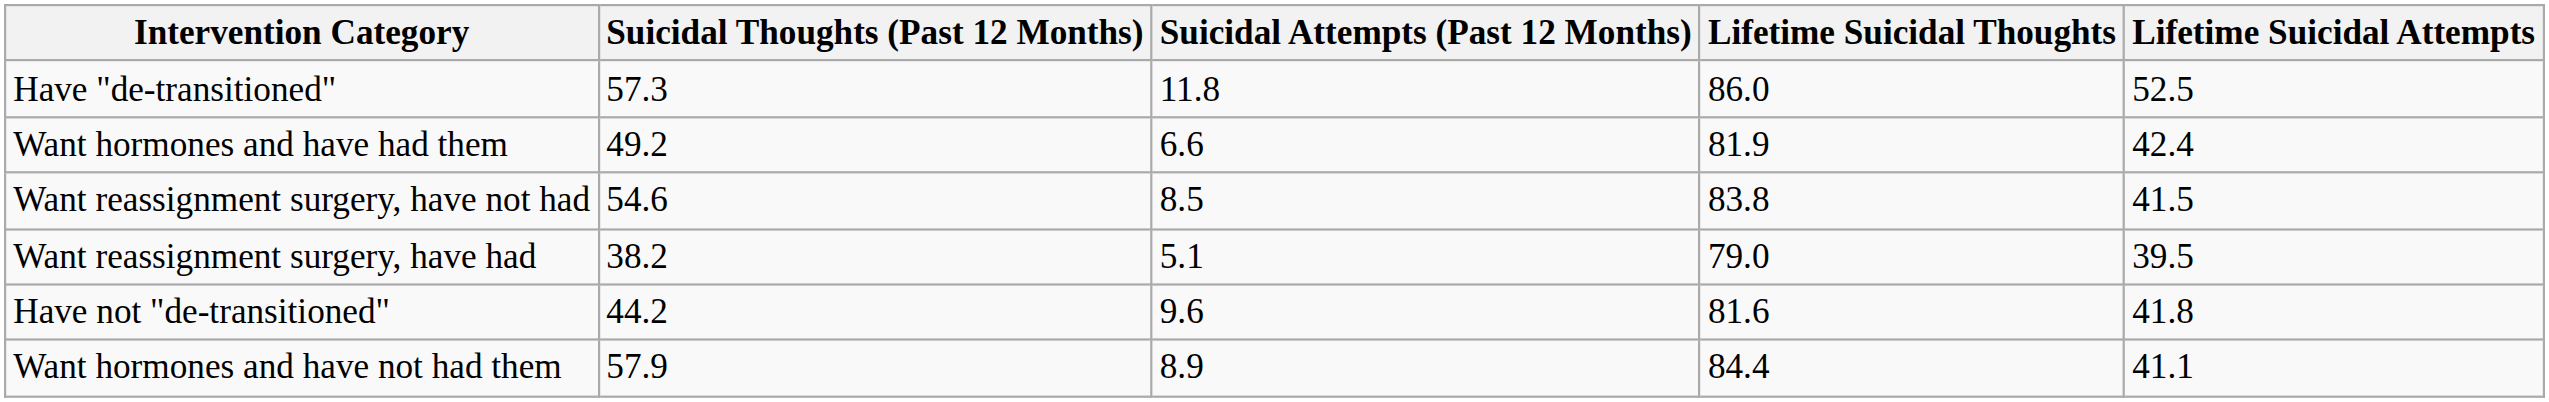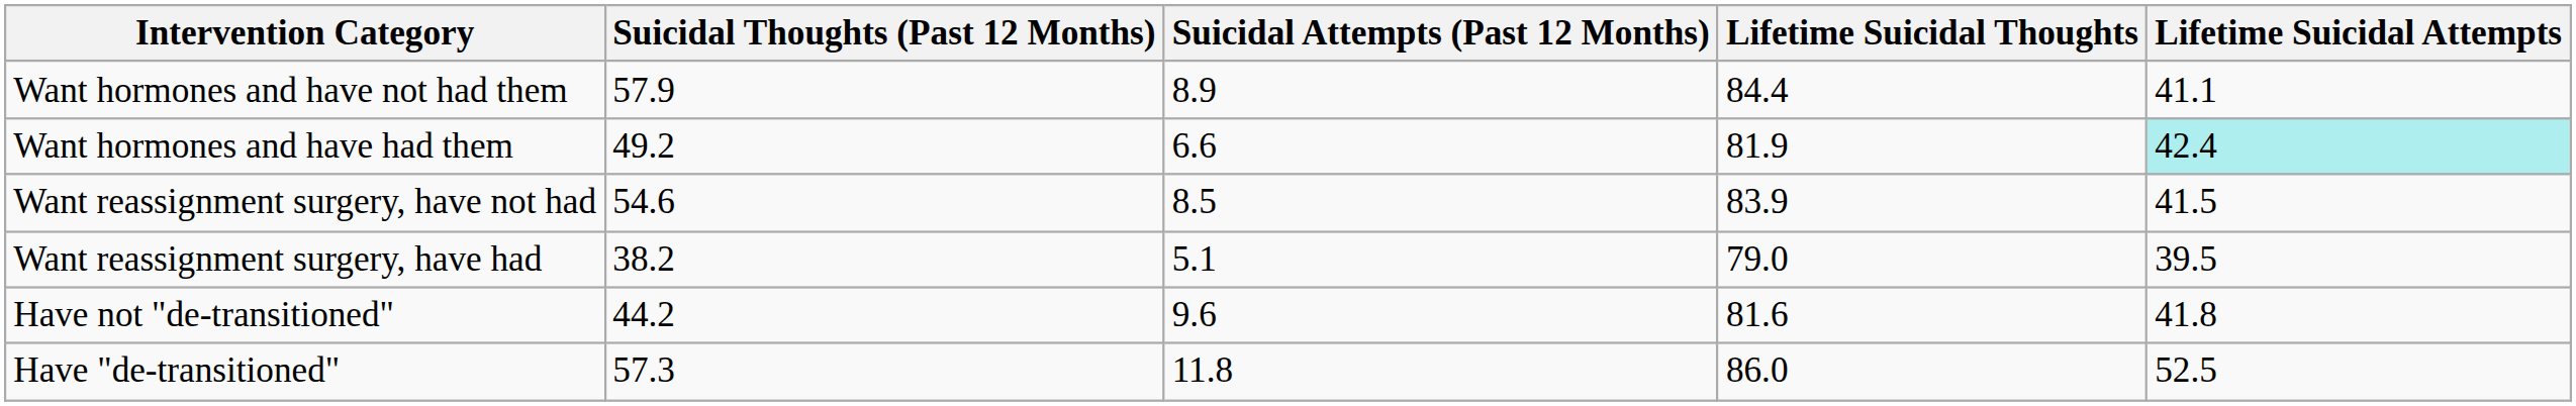rows swapped: Want hormones and have not had them <-> Have "de-transitioned"
Want hormones and have had them | Lifetime Suicidal Attempts: no background -> paleturquoise background
Want reassignment surgery, have not had | Lifetime Suicidal Thoughts: 83.8 -> 83.9
